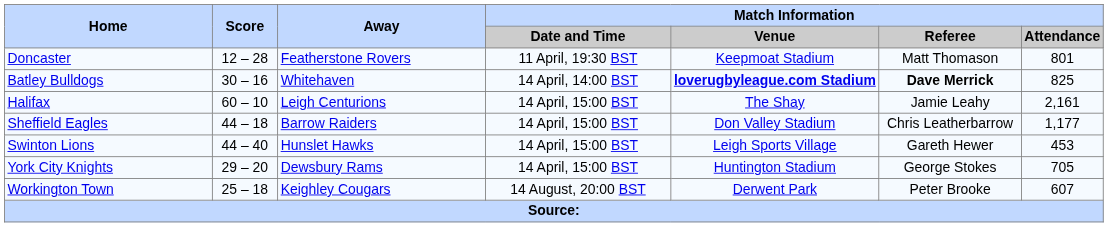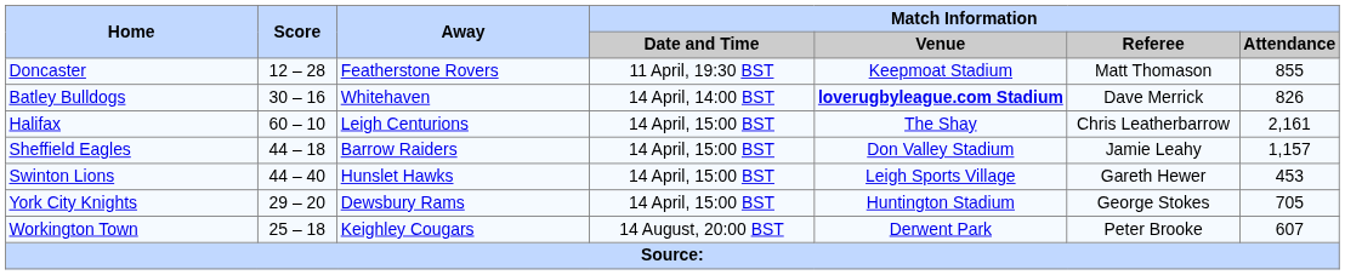Doncaster | Match Information / Attendance: 801 -> 855
Batley Bulldogs | Match Information / Referee: bold -> normal
Batley Bulldogs | Match Information / Attendance: 825 -> 826
Halifax | Match Information / Referee: Jamie Leahy -> Chris Leatherbarrow
Sheffield Eagles | Match Information / Referee: Chris Leatherbarrow -> Jamie Leahy
Sheffield Eagles | Match Information / Attendance: 1,177 -> 1,157
